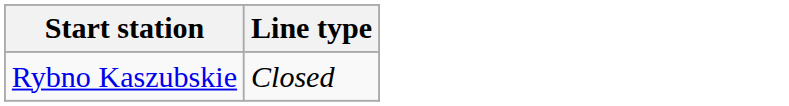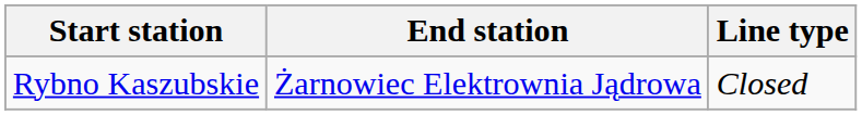+ column: End station | Żarnowiec Elektrownia Jądrowa
